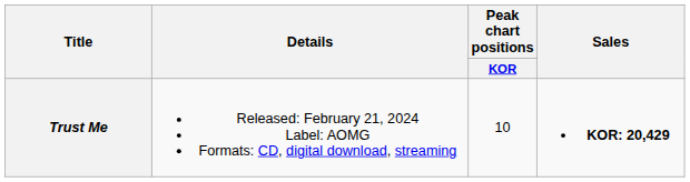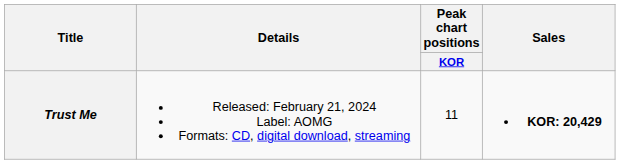Trust Me | Peak chart positions / KOR: 10 -> 11
